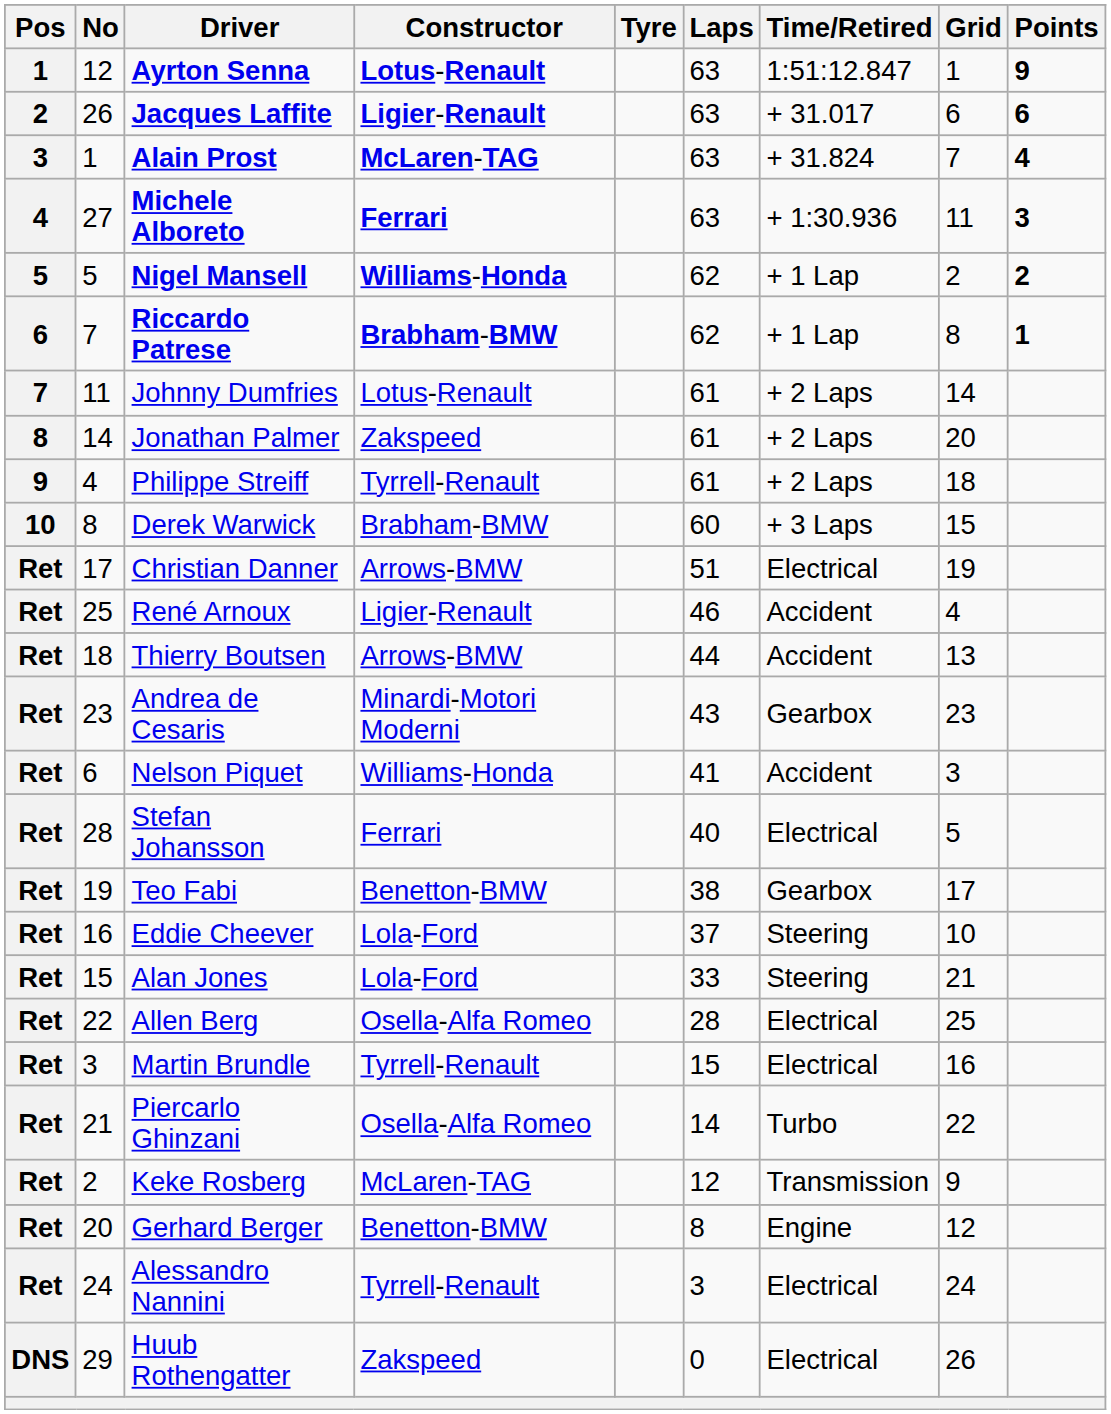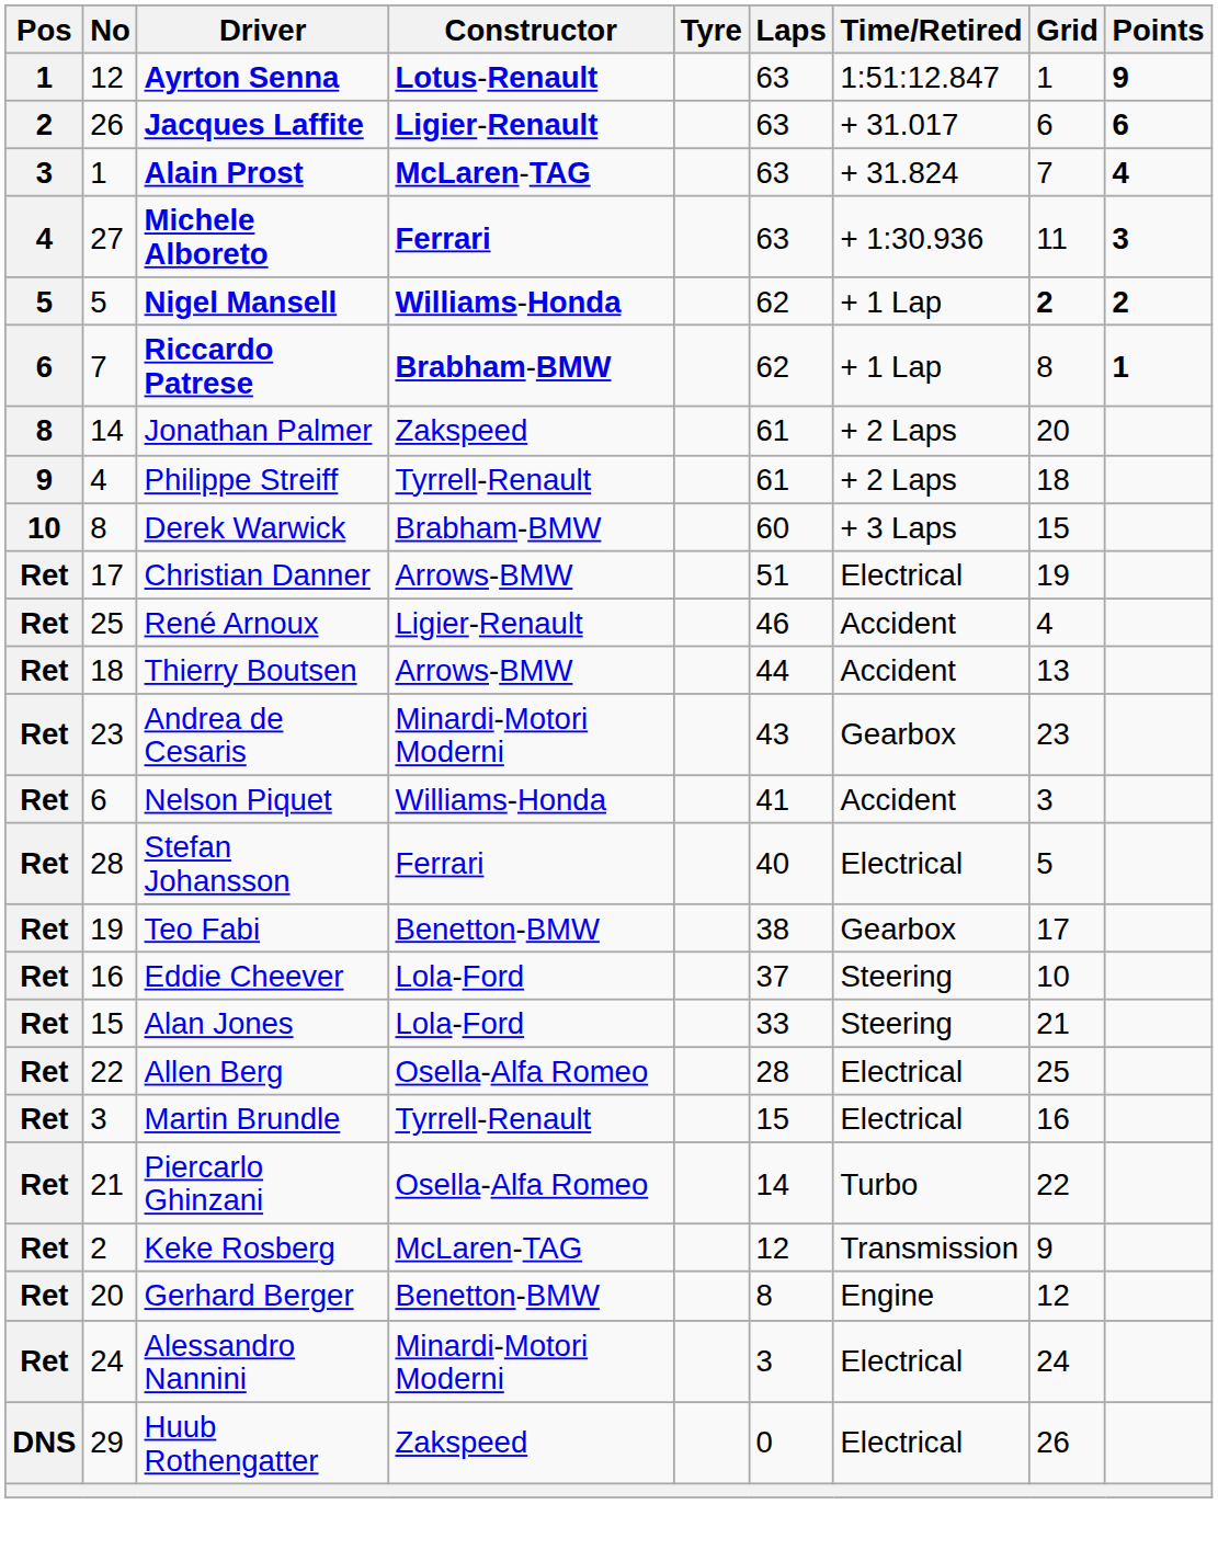Nigel Mansell | Grid: normal -> bold
- row: 7 | 11 | Johnny Dumfries | Lotus-Renault | 61 | + 2 Laps | 14
Alessandro Nannini | Constructor: Tyrrell-Renault -> Minardi-Motori Moderni
